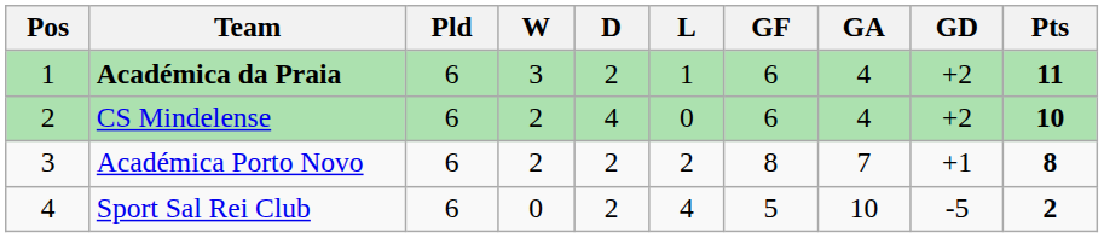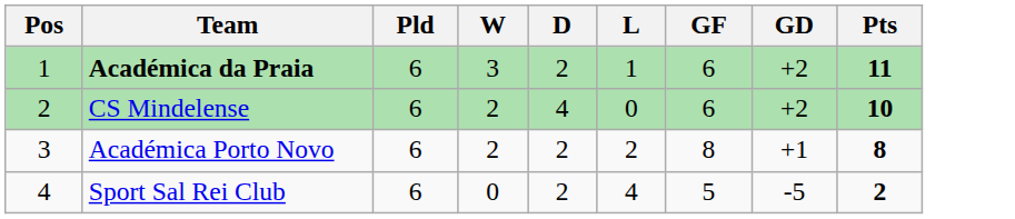- column: GA | 4 | 4 | 7 | 10
